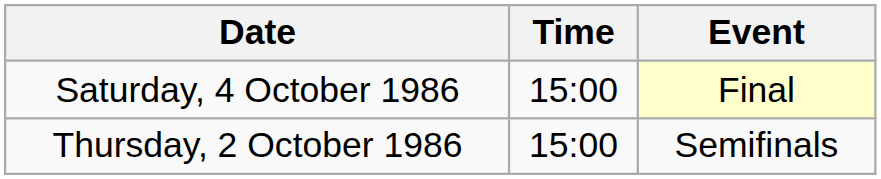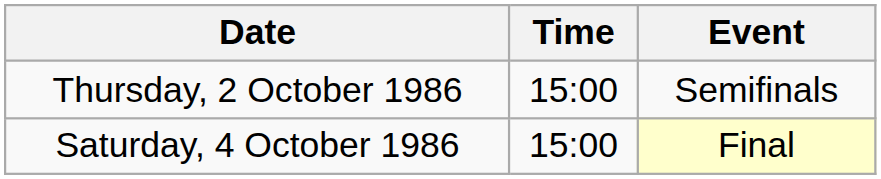rows swapped: Thursday, 2 October 1986 <-> Saturday, 4 October 1986
